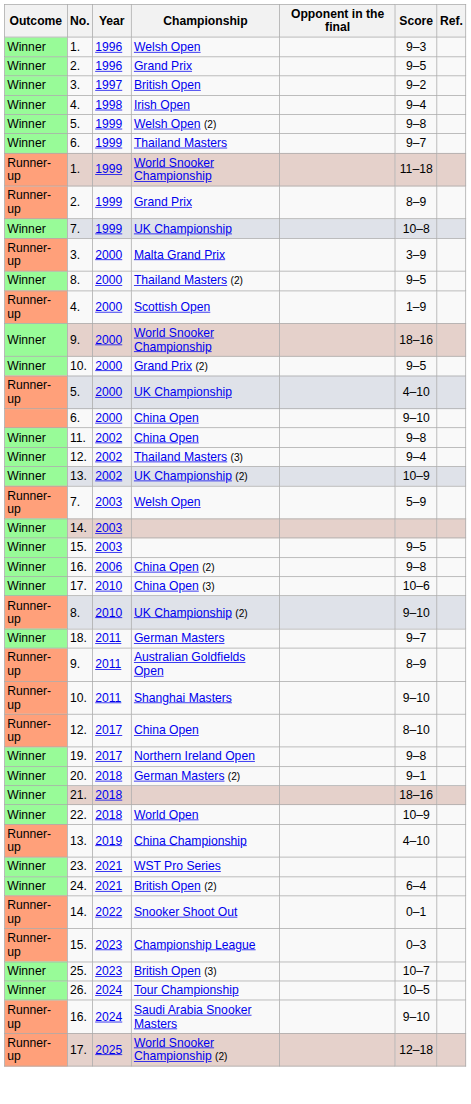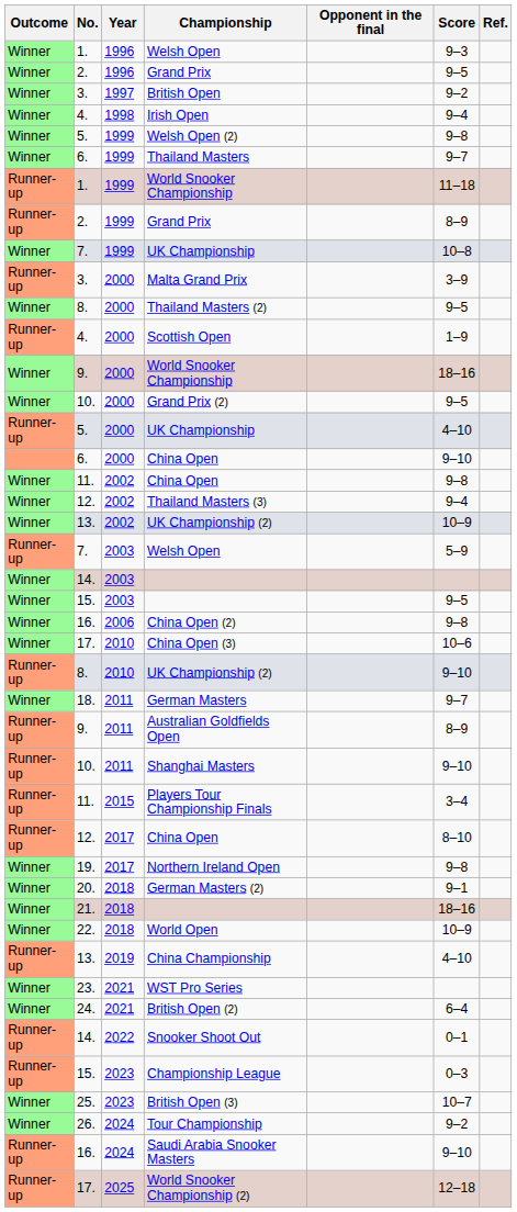+ row: Runner-up | 11. | 2015 | Players Tour Championship Finals | 3–4
Tour Championship | Score: 10–5 -> 9–2
